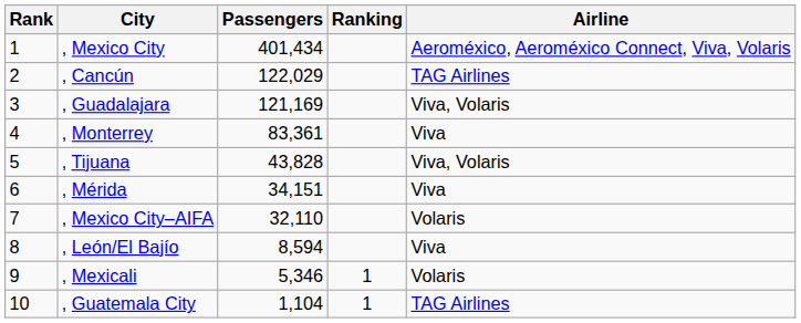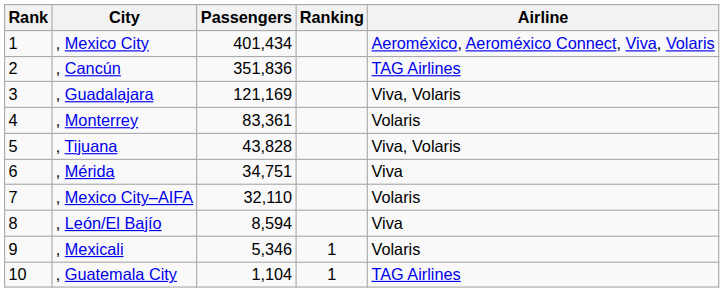, Cancún | Passengers: 122,029 -> 351,836
, Monterrey | Airline: Viva -> Volaris
, Mérida | Passengers: 34,151 -> 34,751
